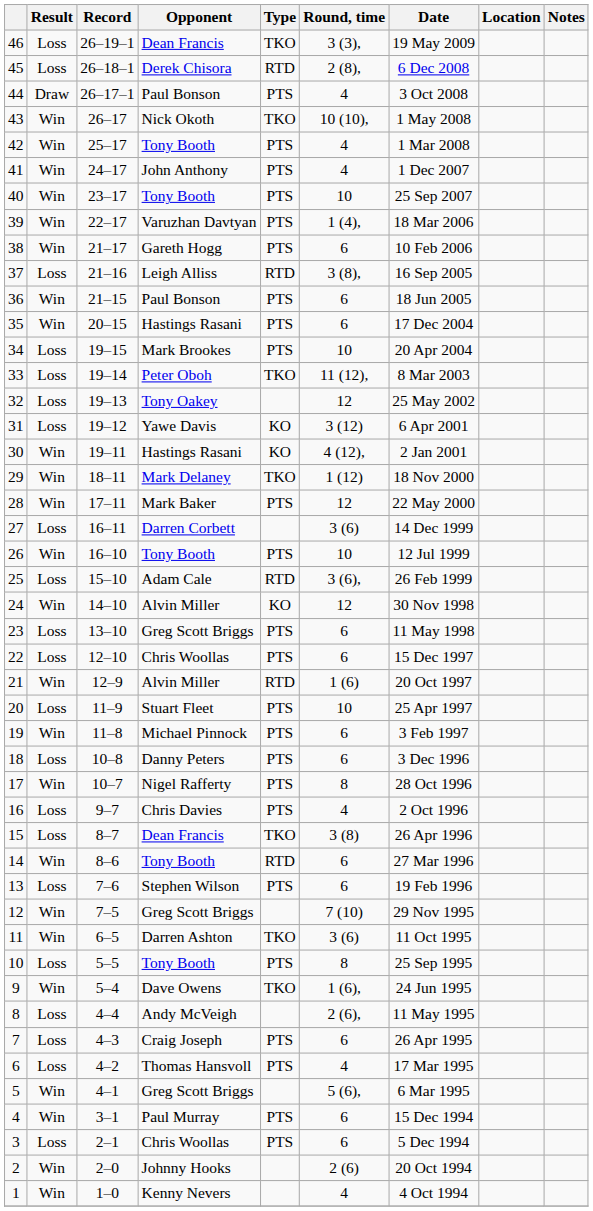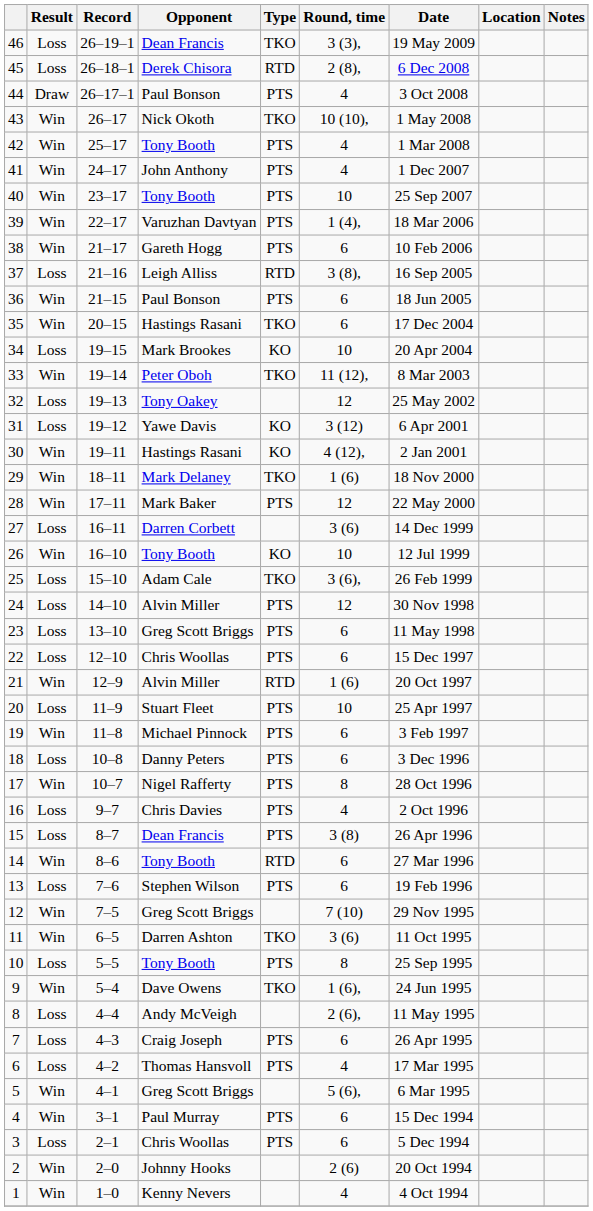35 | Type: PTS -> TKO
34 | Type: PTS -> KO
33 | Result: Loss -> Win
29 | Round, time: 1 (12) -> 1 (6)
26 | Type: PTS -> KO
25 | Type: RTD -> TKO
24 | Result: Win -> Loss
24 | Type: KO -> PTS
15 | Type: TKO -> PTS
